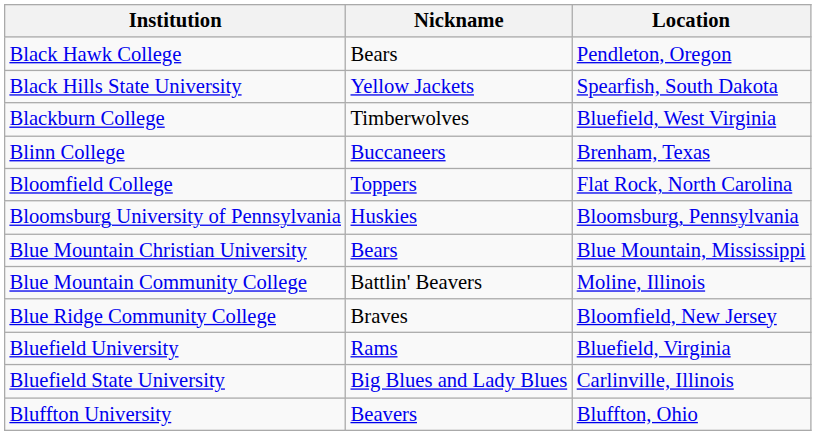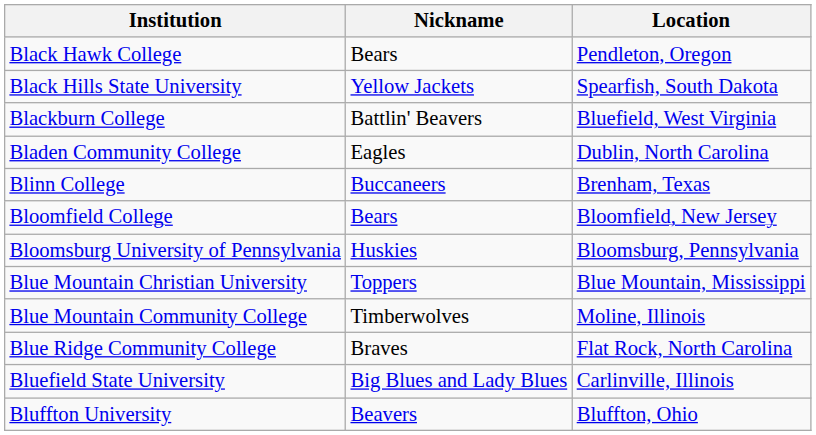Blackburn College | Nickname: Timberwolves -> Battlin' Beavers
+ row: Bladen Community College | Eagles | Dublin, North Carolina
Bloomfield College | Nickname: Toppers -> Bears
Bloomfield College | Location: Flat Rock, North Carolina -> Bloomfield, New Jersey
Blue Mountain Christian University | Nickname: Bears -> Toppers
Blue Mountain Community College | Nickname: Battlin' Beavers -> Timberwolves
Blue Ridge Community College | Location: Bloomfield, New Jersey -> Flat Rock, North Carolina
- row: Bluefield University | Rams | Bluefield, Virginia
